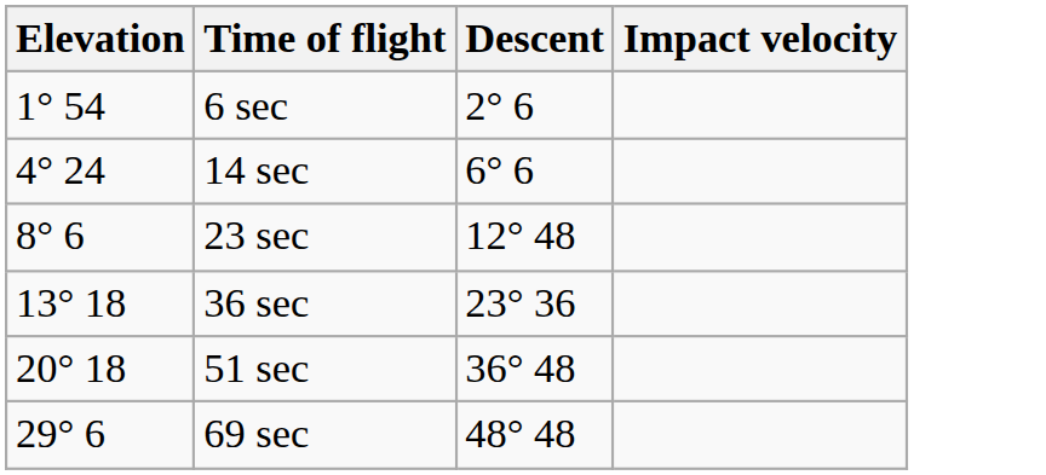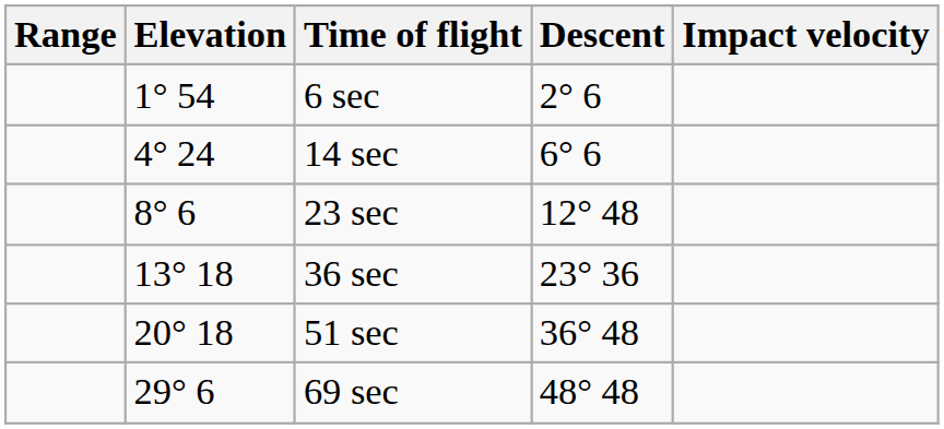+ column: Range
